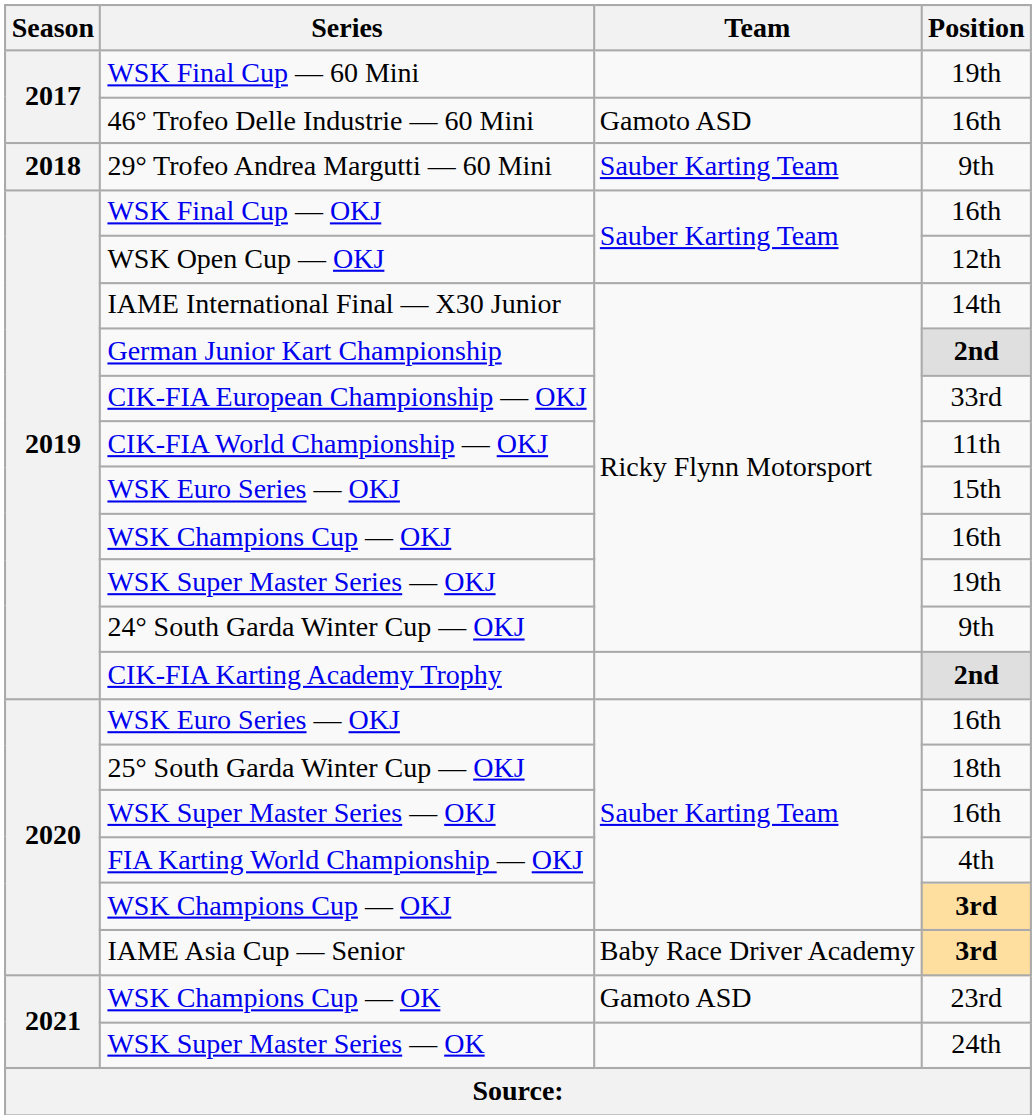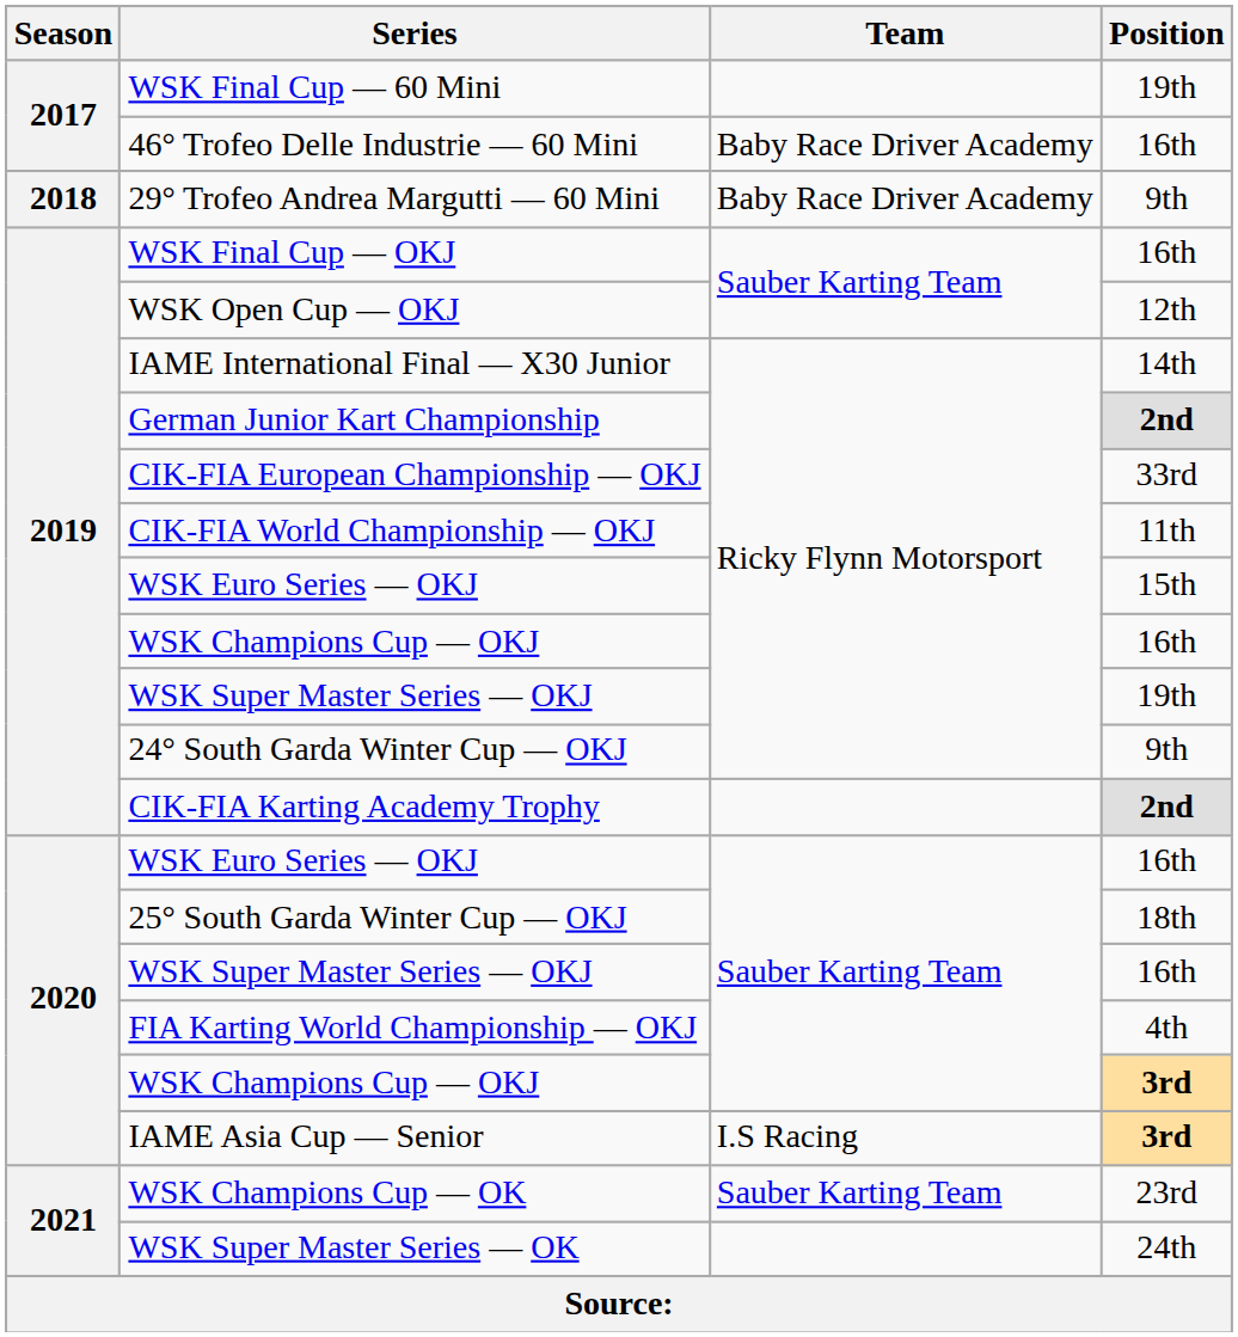46° Trofeo Delle Industrie — 60 Mini | Team: Gamoto ASD -> Baby Race Driver Academy
29° Trofeo Andrea Margutti — 60 Mini | Team: Sauber Karting Team -> Baby Race Driver Academy
IAME Asia Cup — Senior | Team: Baby Race Driver Academy -> I.S Racing
WSK Champions Cup — OK | Team: Gamoto ASD -> Sauber Karting Team
